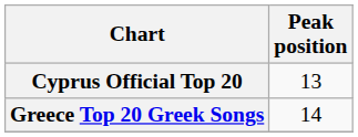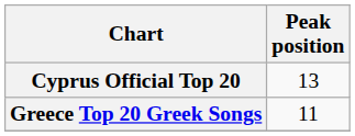Greece Top 20 Greek Songs | Peak position: 14 -> 11
